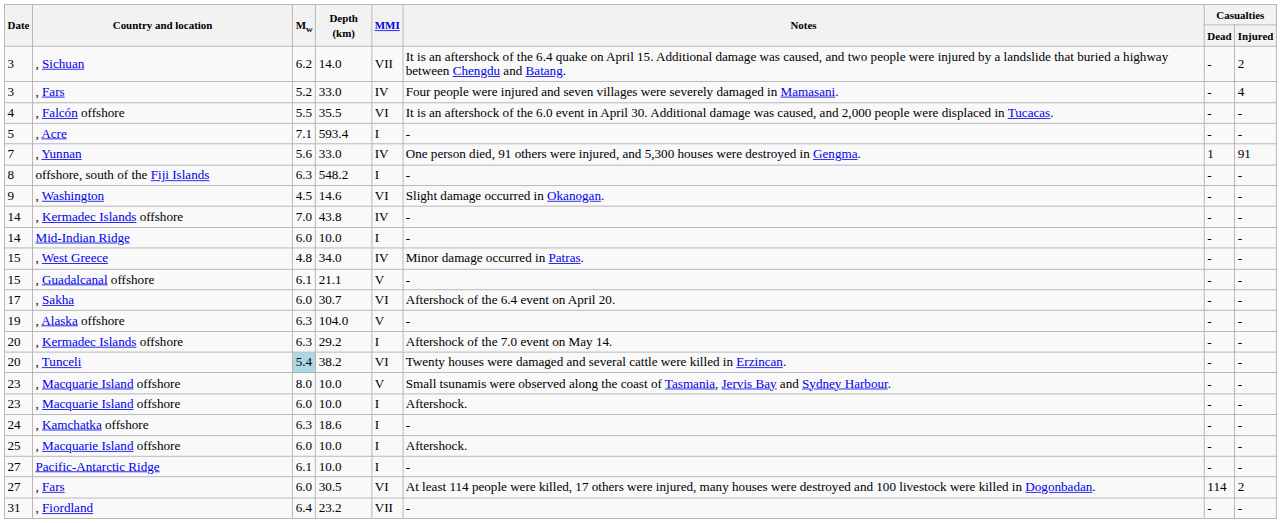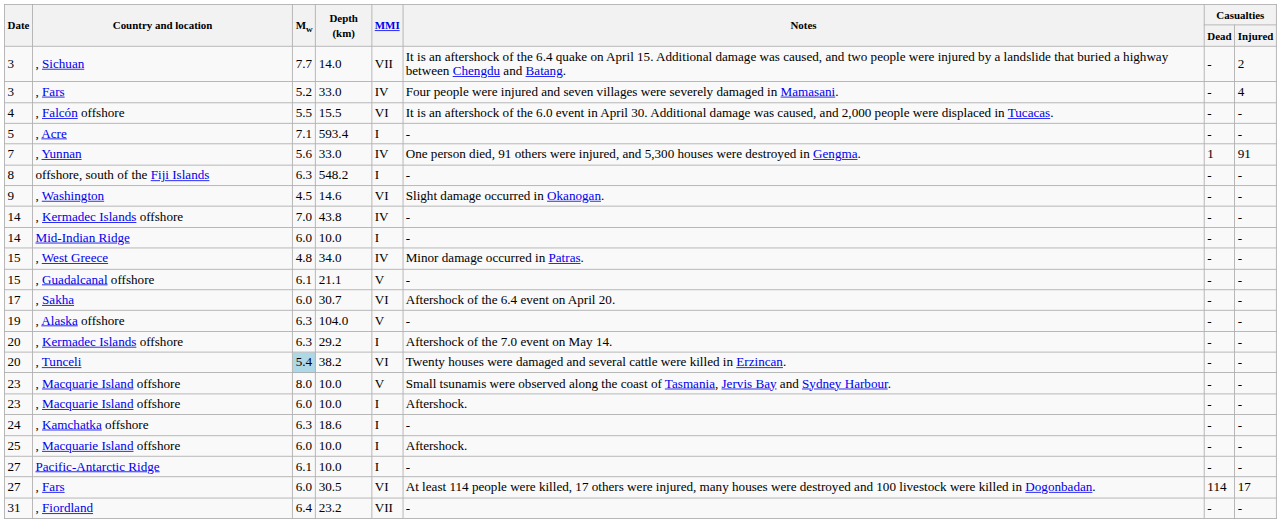, Sichuan | Mw: 6.2 -> 7.7
, Falcón offshore | Depth (km): 35.5 -> 15.5
27 / , Fars | Casualties / Injured: 2 -> 17
